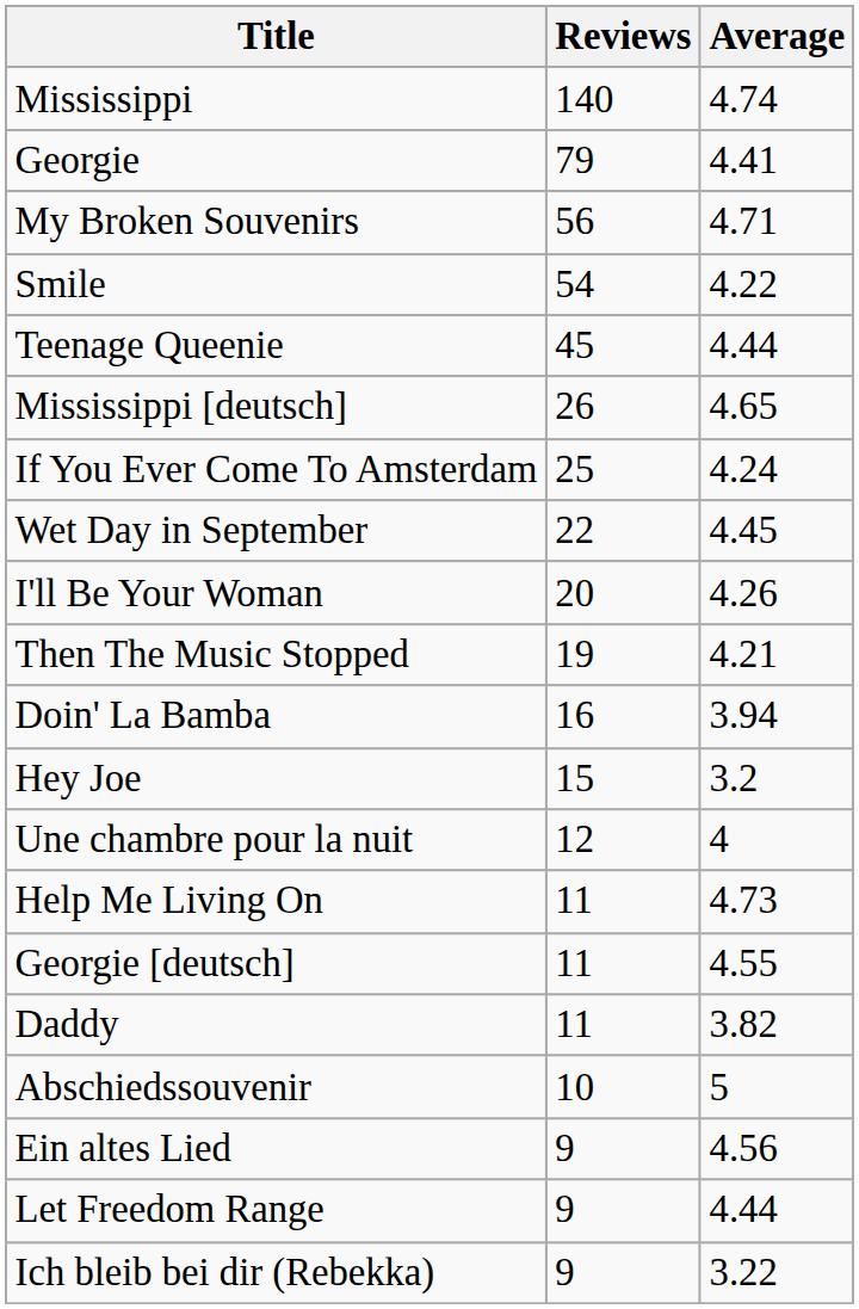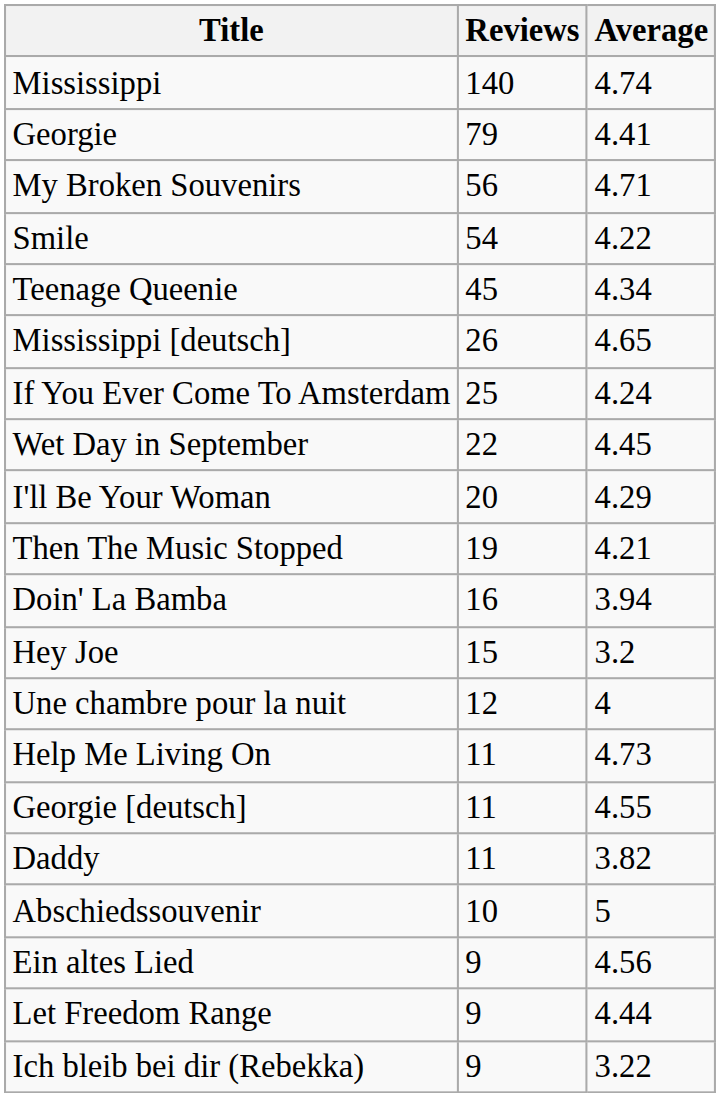Teenage Queenie | Average: 4.44 -> 4.34
I'll Be Your Woman | Average: 4.26 -> 4.29
